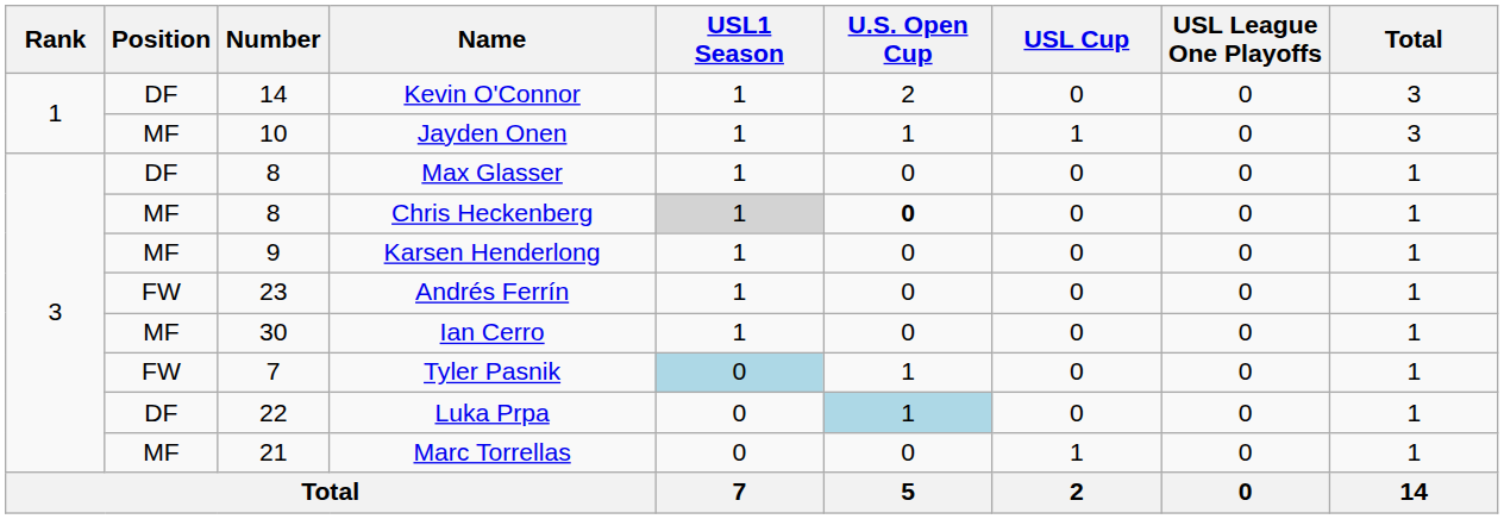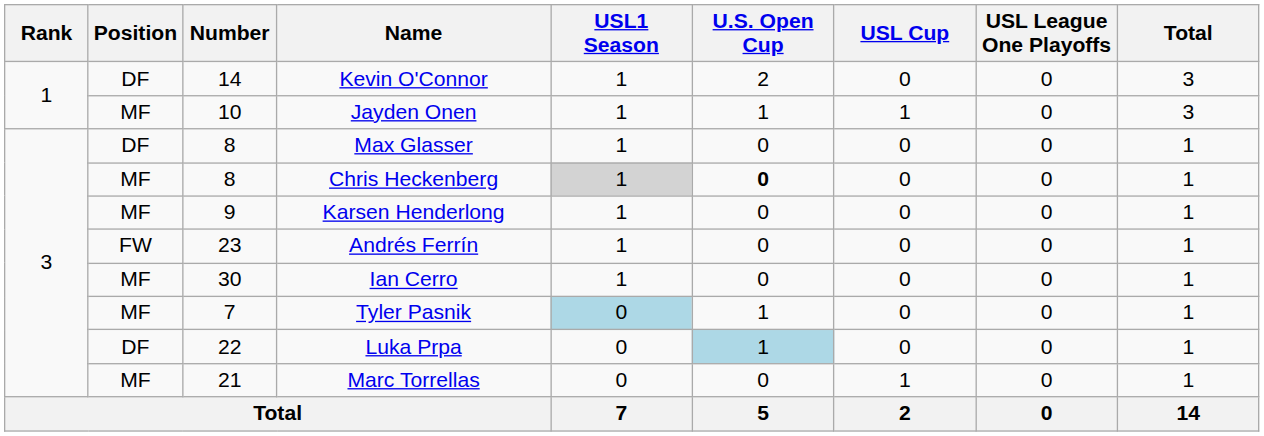Tyler Pasnik | Position: FW -> MF
